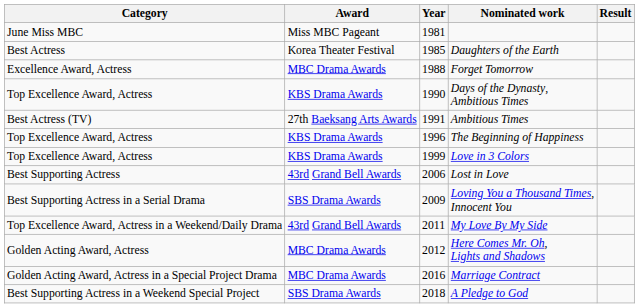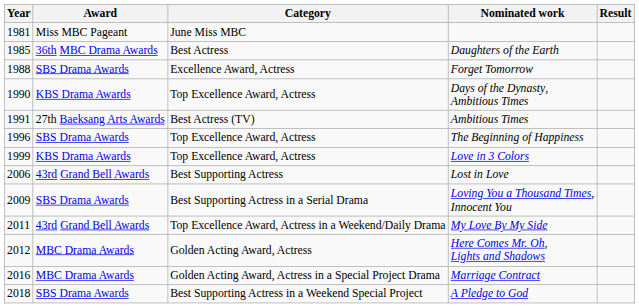columns swapped: Year <-> Category
Daughters of the Earth | Award: Korea Theater Festival -> 36th MBC Drama Awards
Forget Tomorrow | Award: MBC Drama Awards -> SBS Drama Awards
The Beginning of Happiness | Award: KBS Drama Awards -> SBS Drama Awards
